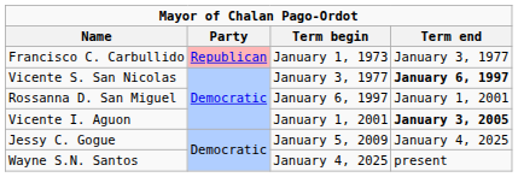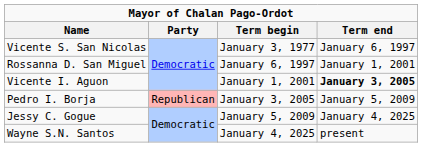- row: Francisco C. Carbullido | Republican | January 1, 1973 | January 3, 1977
Vicente S. San Nicolas | Term end: bold -> normal
+ row: Pedro I. Borja | Republican | January 3, 2005 | January 5, 2009
